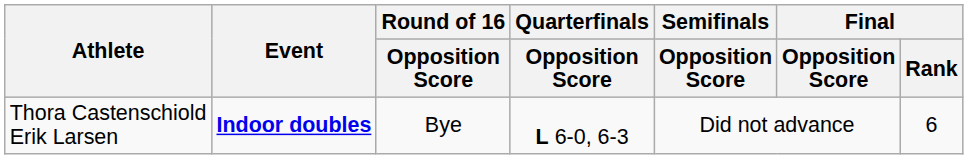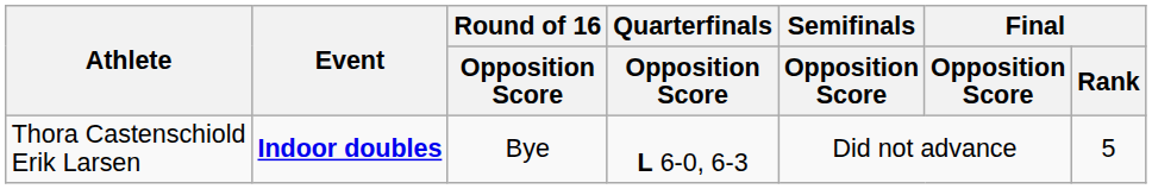Thora Castenschiold Erik Larsen | Final / Rank: 6 -> 5
